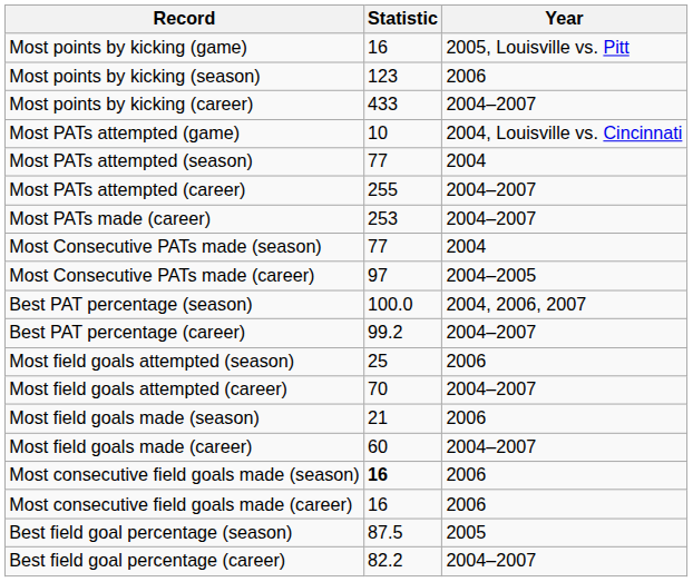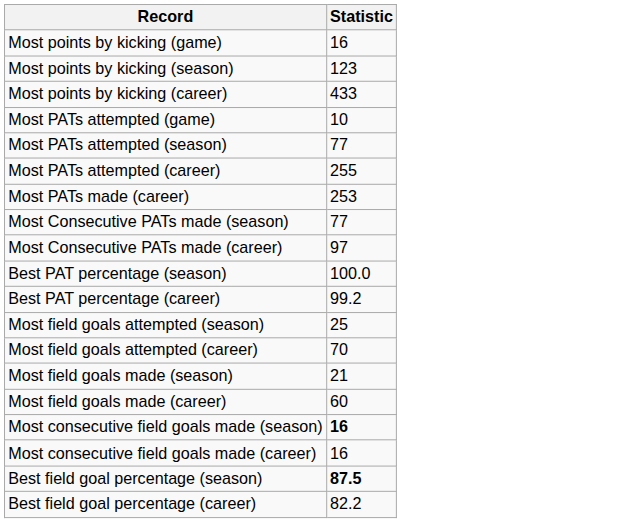- column: Year | 2005, Louisville vs. Pitt | 2006 | 2004–2007 | 2004, Louisville vs. Cincinnati | 2004 | 2004–2007 | 2004–2007 | 2004 | 2004–2005 | 2004, 2006, 2007 | 2004–2007 | 2006 | 2004–2007 | 2006 | 2004–2007 | 2006 | 2006 | 2005 | 2004–2007
Best field goal percentage (season) | Statistic: normal -> bold
